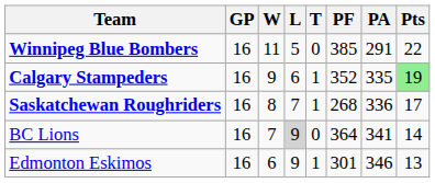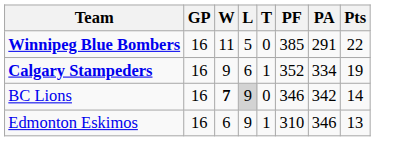Calgary Stampeders | PA: 335 -> 334
Calgary Stampeders | Pts: lightgreen background -> no background
- row: Saskatchewan Roughriders | 16 | 8 | 7 | 1 | 268 | 336 | 17
BC Lions | W: normal -> bold
BC Lions | PF: 364 -> 346
BC Lions | PA: 341 -> 342
Edmonton Eskimos | PF: 301 -> 310
